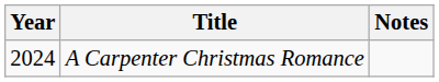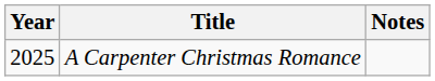A Carpenter Christmas Romance | Year: 2024 -> 2025
